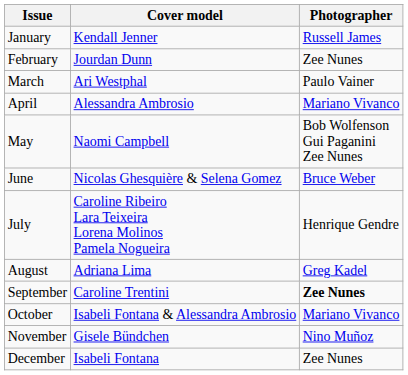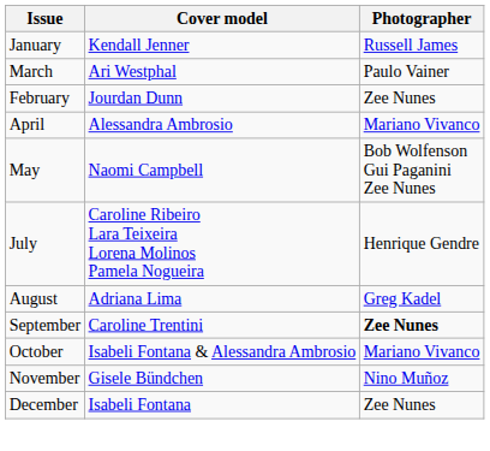rows swapped: February <-> March
- row: June | Nicolas Ghesquière & Selena Gomez | Bruce Weber
